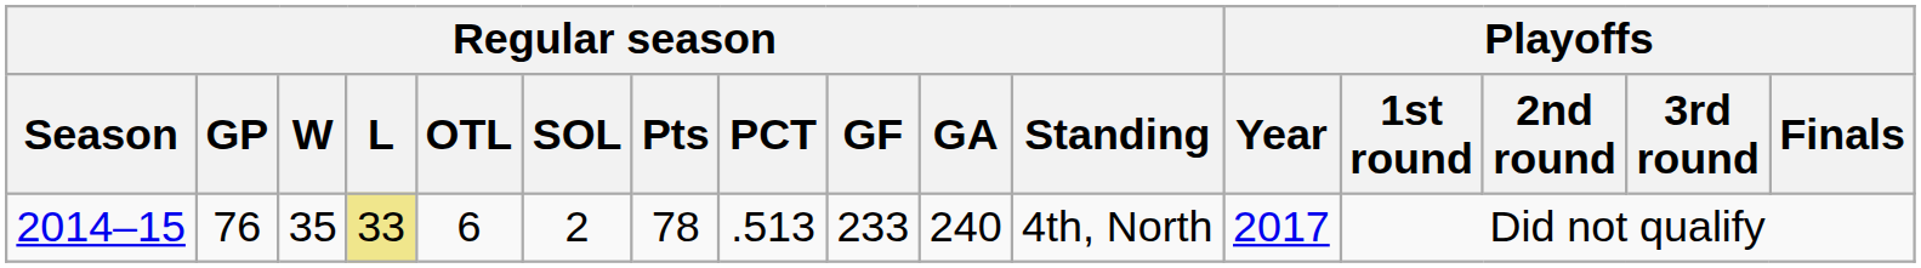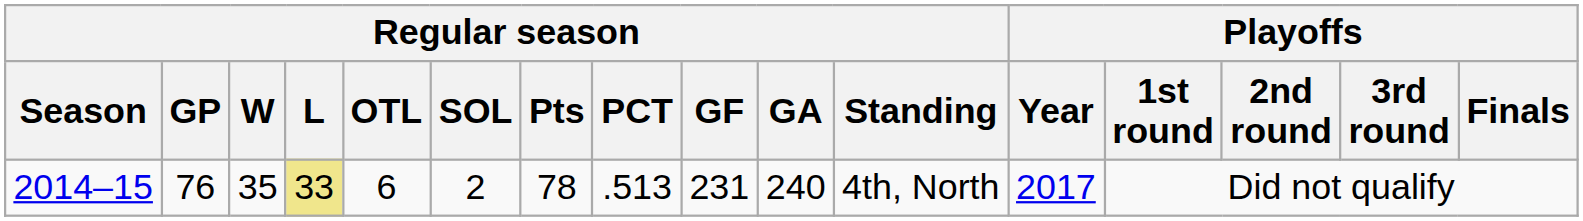2014–15 | Regular season / GF: 233 -> 231
